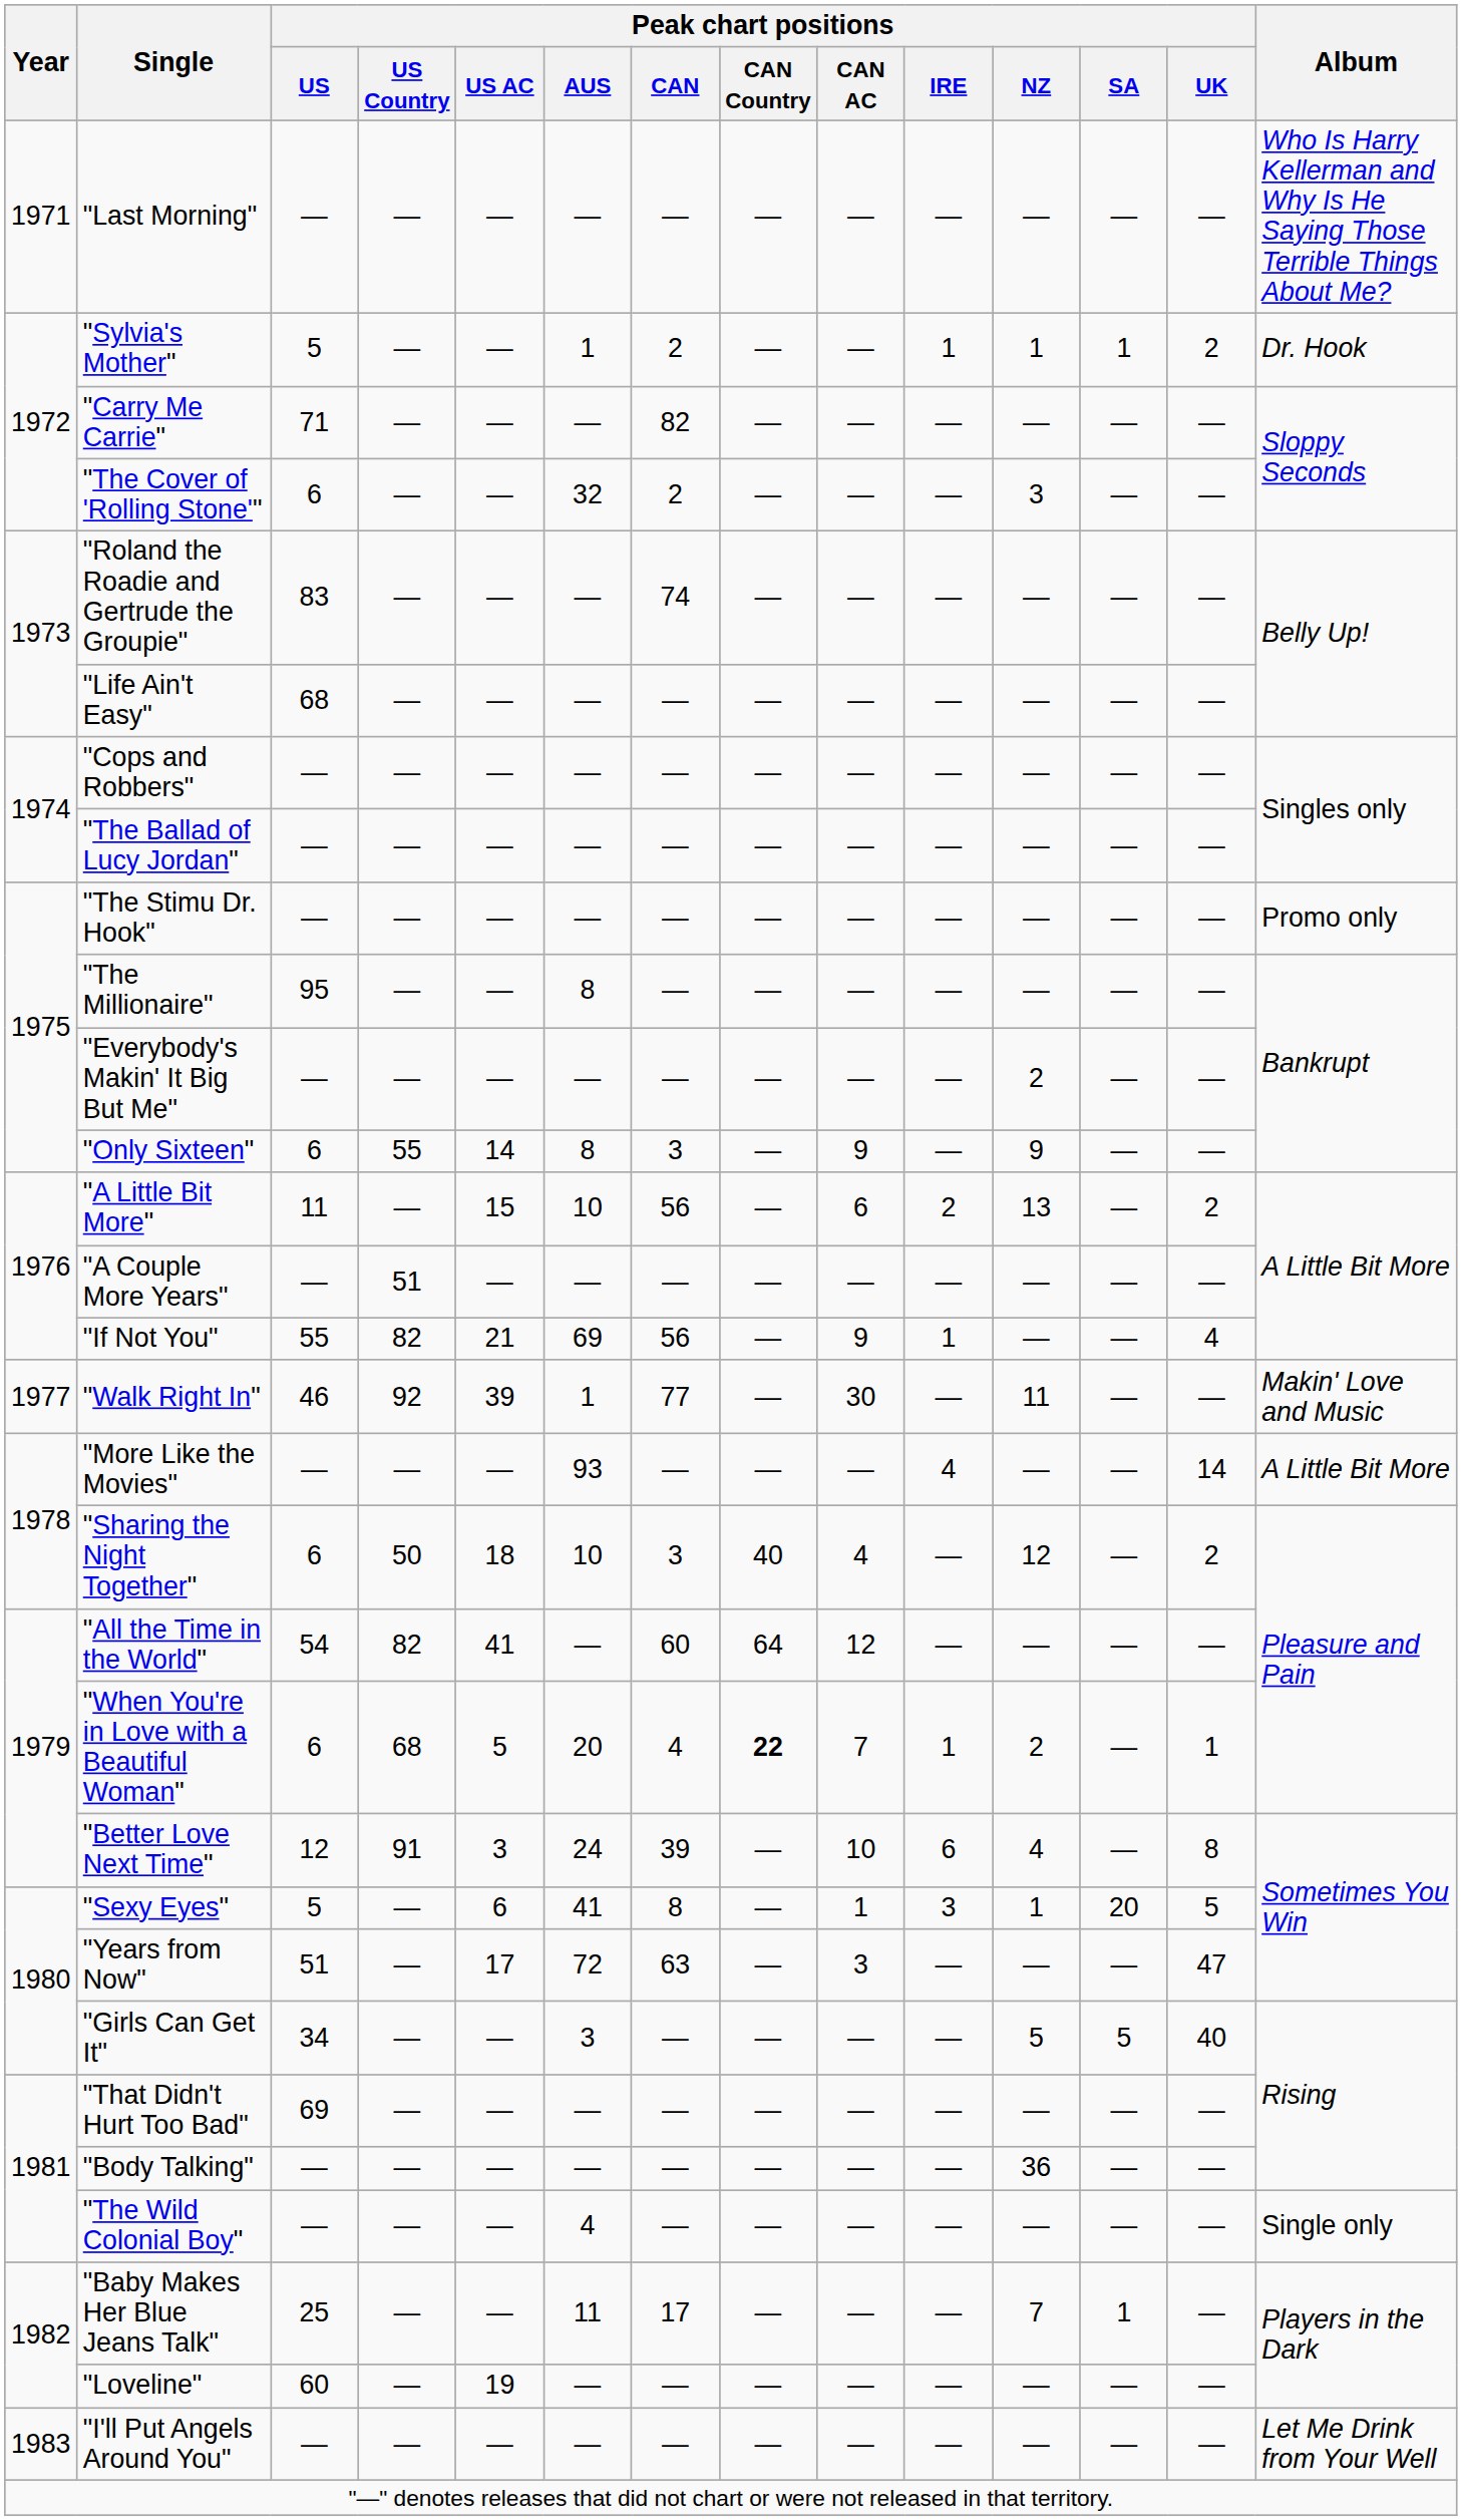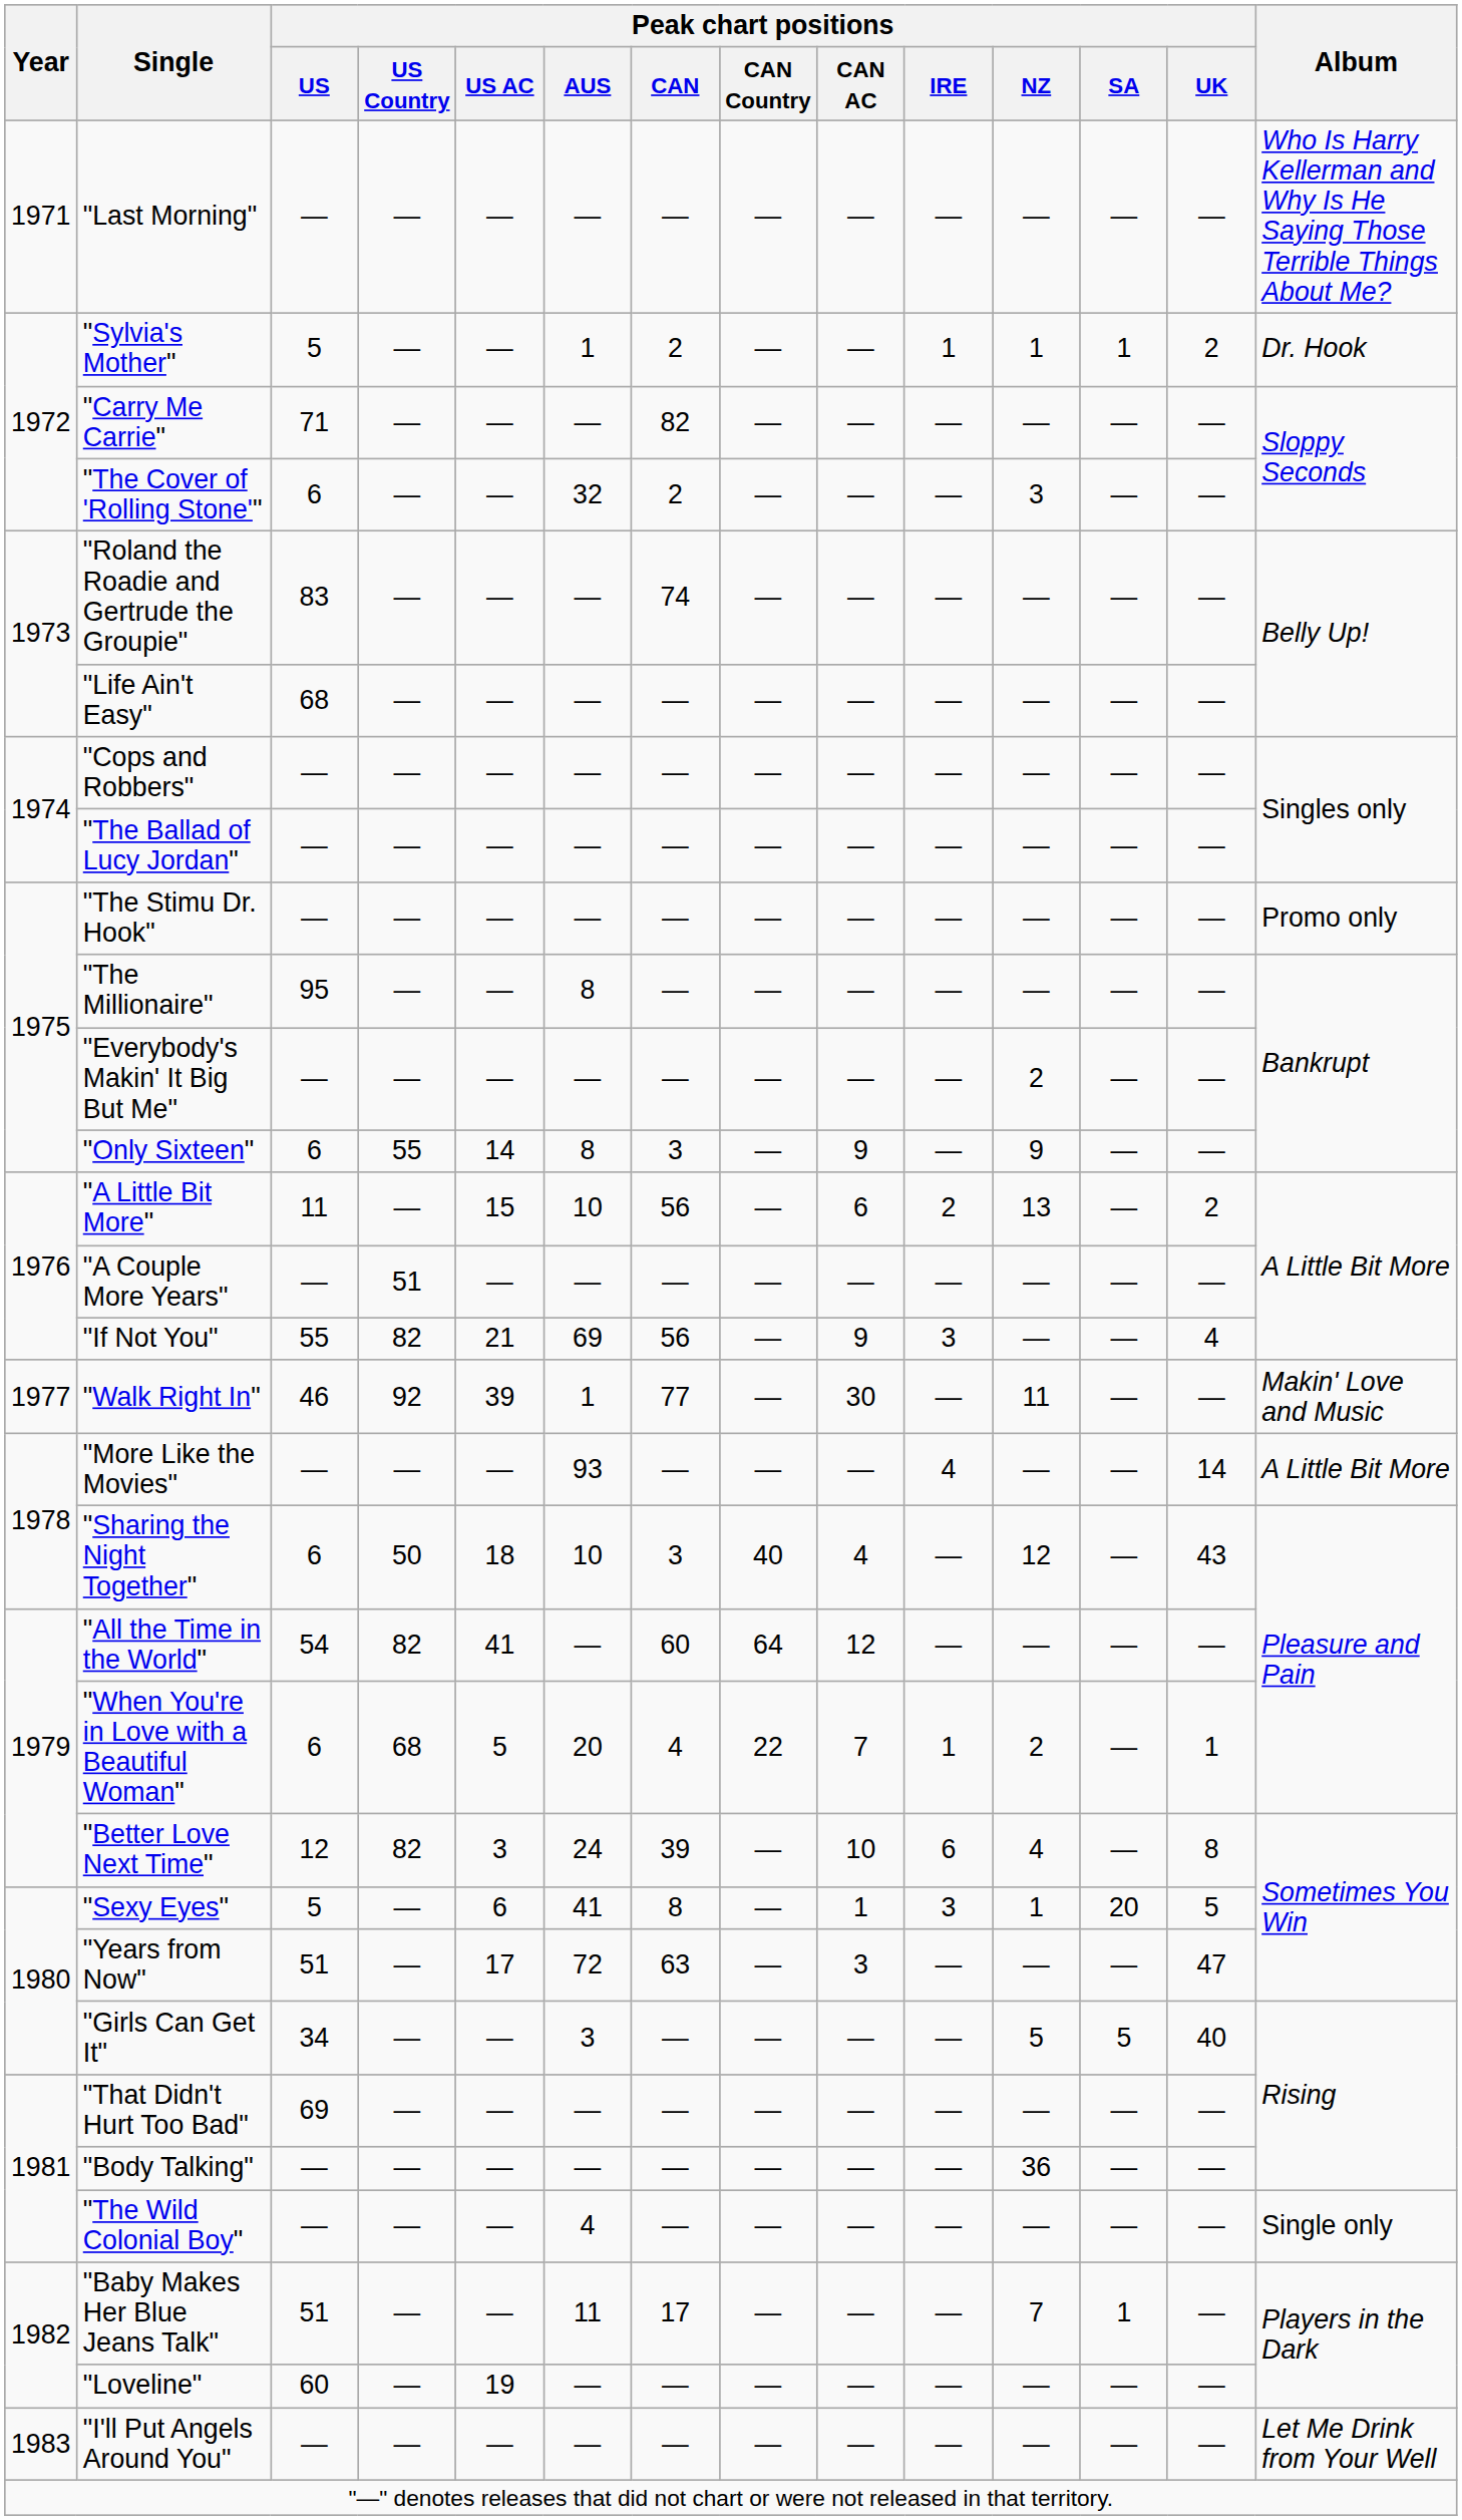"If Not You" | Peak chart positions / IRE: 1 -> 3
"Sharing the Night Together" | Peak chart positions / UK: 2 -> 43
"When You're in Love with a Beautiful Woman" | Peak chart positions / CAN Country: bold -> normal
"Better Love Next Time" | Peak chart positions / US Country: 91 -> 82
"Baby Makes Her Blue Jeans Talk" | Peak chart positions / US: 25 -> 51
